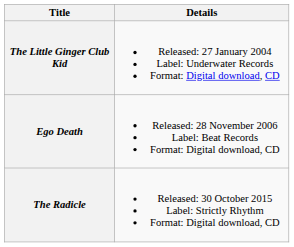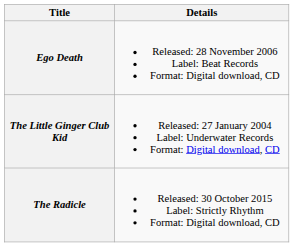rows swapped: The Little Ginger Club Kid <-> Ego Death
